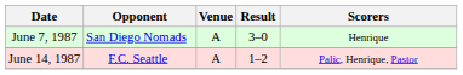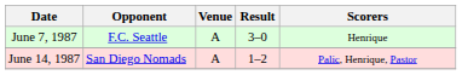June 7, 1987 | Opponent: San Diego Nomads -> F.C. Seattle
June 14, 1987 | Opponent: F.C. Seattle -> San Diego Nomads
